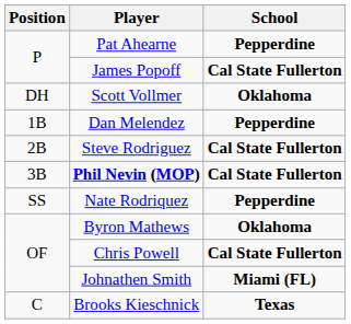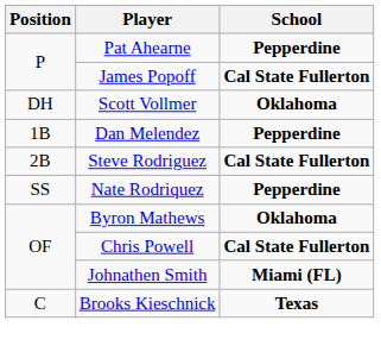- row: 3B | Phil Nevin (MOP) | Cal State Fullerton
